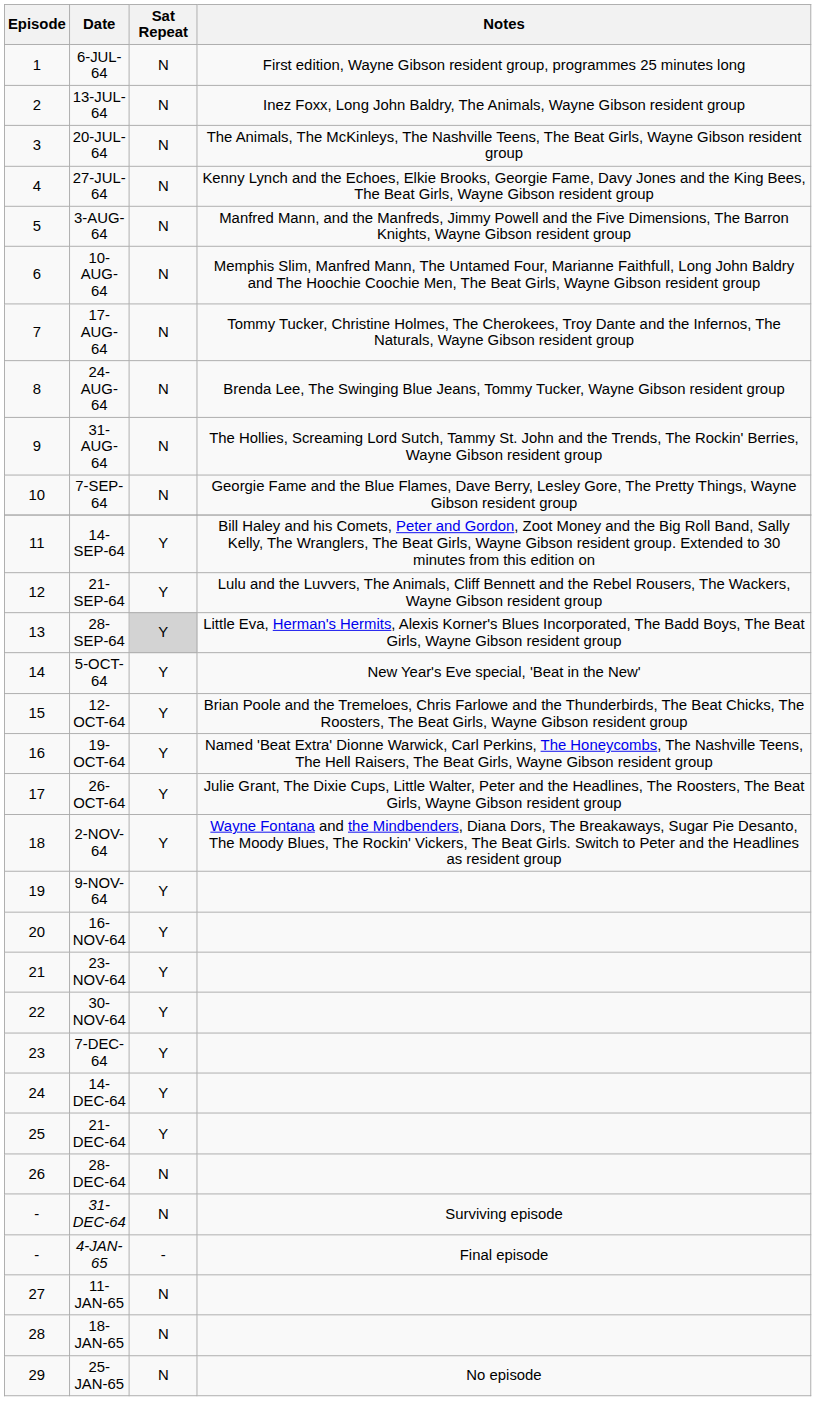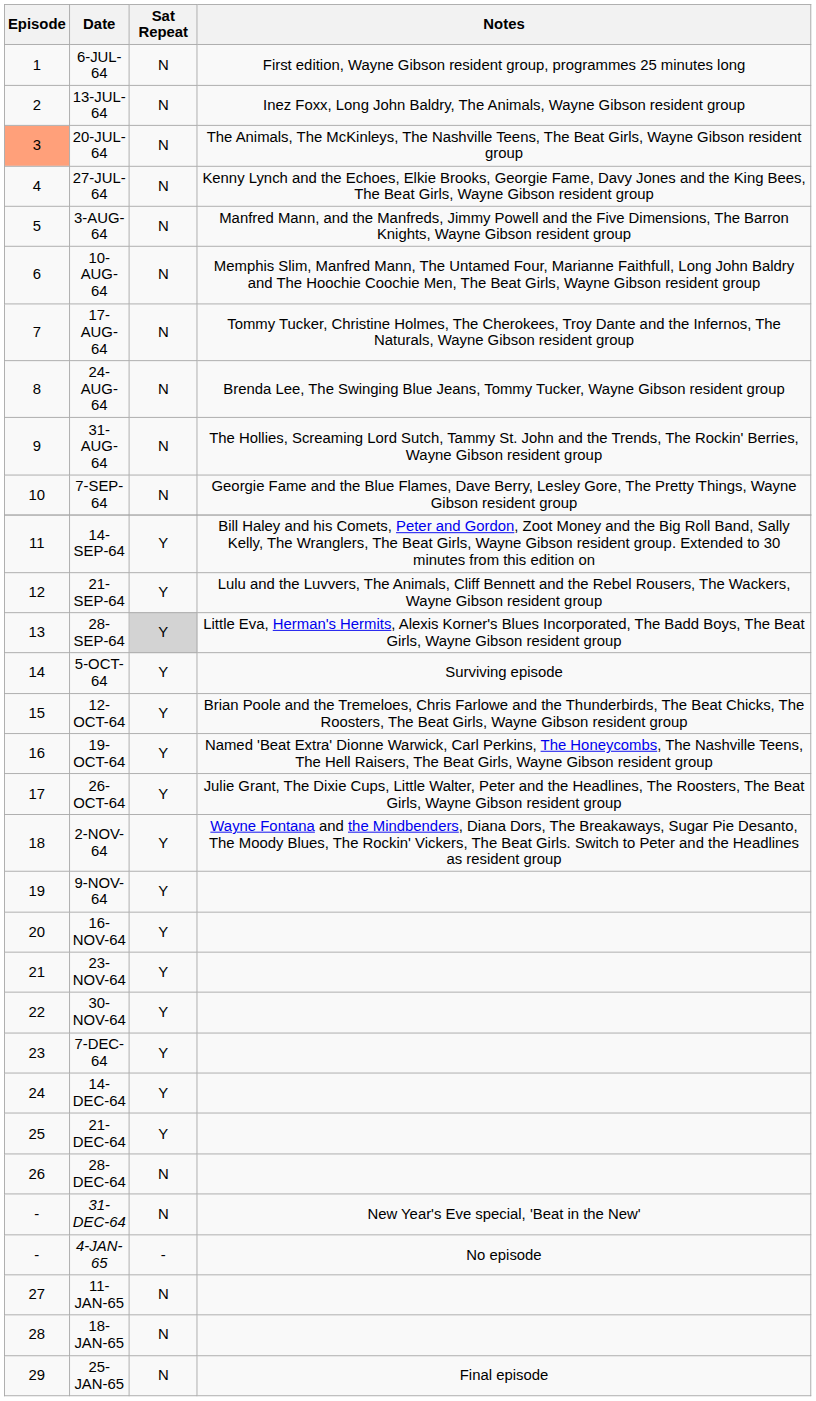20-JUL-64 | Episode: no background -> lightsalmon background
5-OCT-64 | Notes: New Year's Eve special, 'Beat in the New' -> Surviving episode
31-DEC-64 | Notes: Surviving episode -> New Year's Eve special, 'Beat in the New'
4-JAN-65 | Notes: Final episode -> No episode
25-JAN-65 | Notes: No episode -> Final episode
